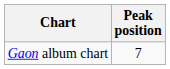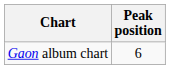Gaon album chart | Peak position: 7 -> 6
